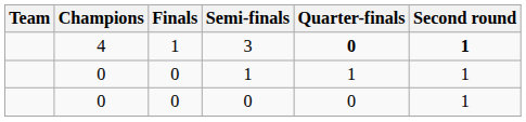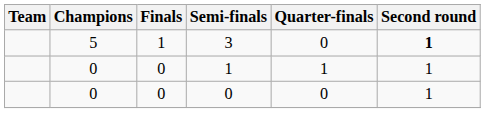3 | Champions: 4 -> 5
3 | Quarter-finals: bold -> normal
